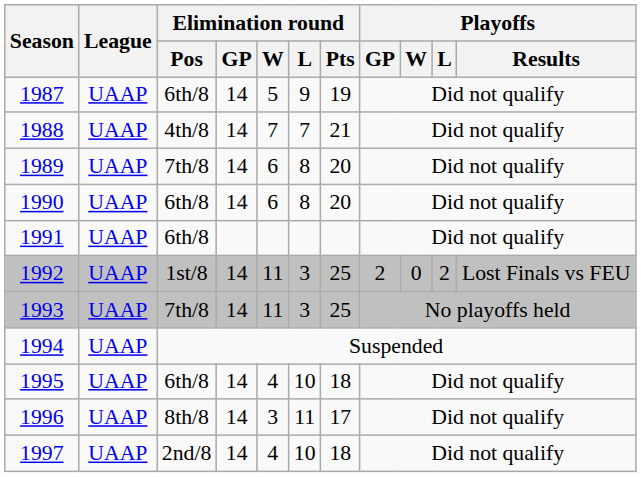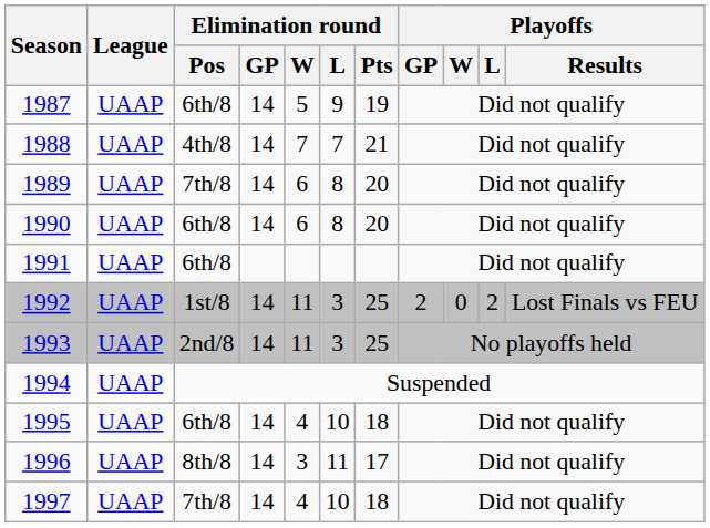1993 | Elimination round / Pos: 7th/8 -> 2nd/8
1997 | Elimination round / Pos: 2nd/8 -> 7th/8
